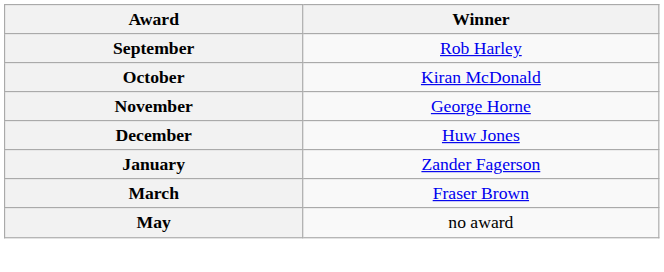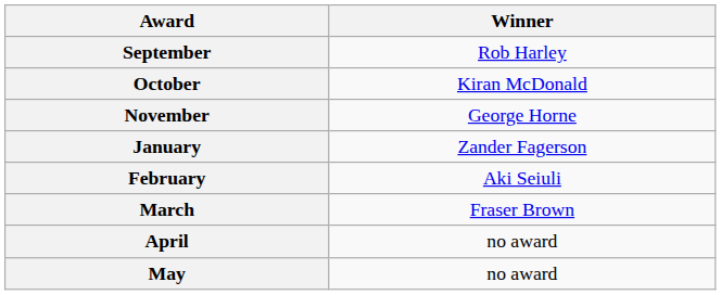- row: December | Huw Jones
+ row: February | Aki Seiuli
+ row: April | no award
